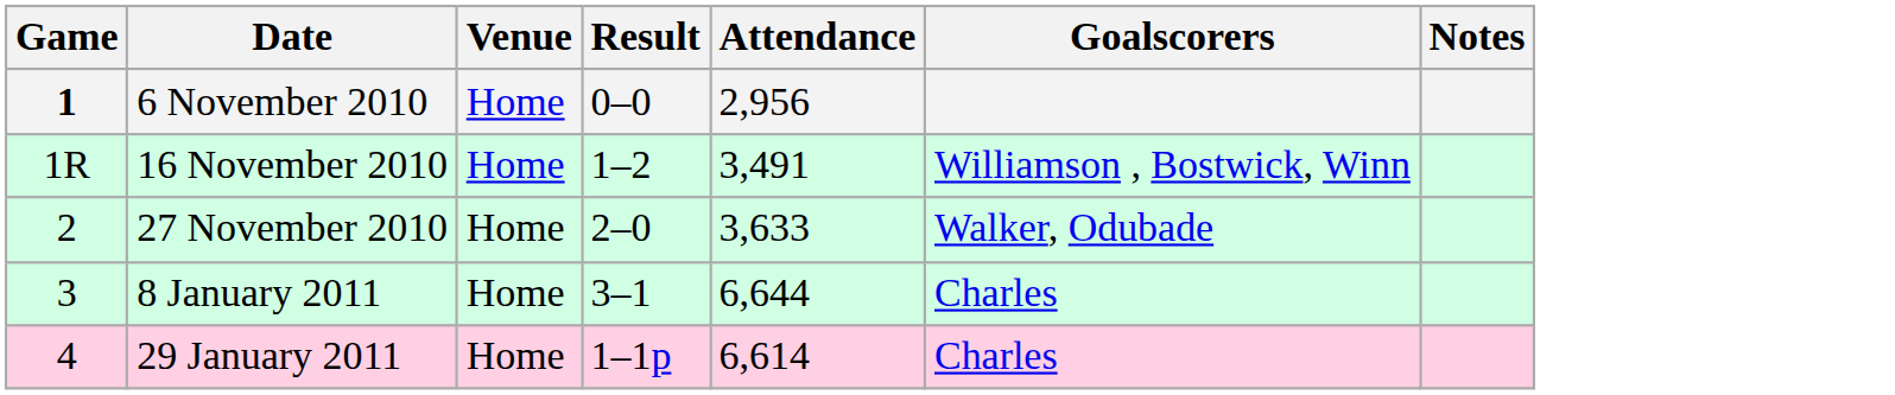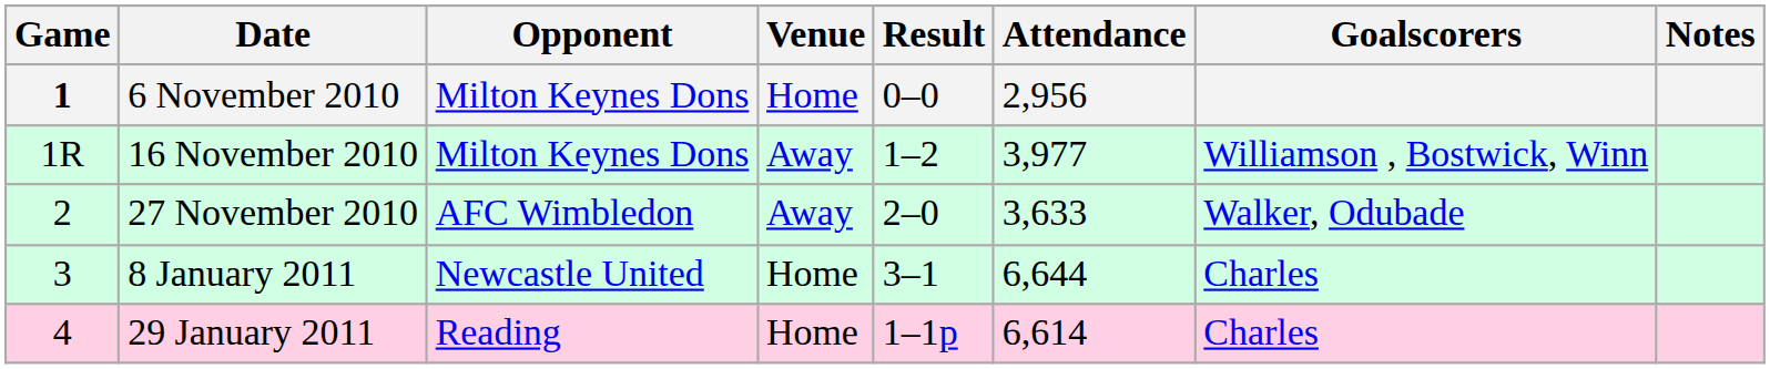+ column: Opponent | Milton Keynes Dons | Milton Keynes Dons | AFC Wimbledon | Newcastle United | Reading
16 November 2010 | Venue: Home -> Away
16 November 2010 | Attendance: 3,491 -> 3,977
27 November 2010 | Venue: Home -> Away
